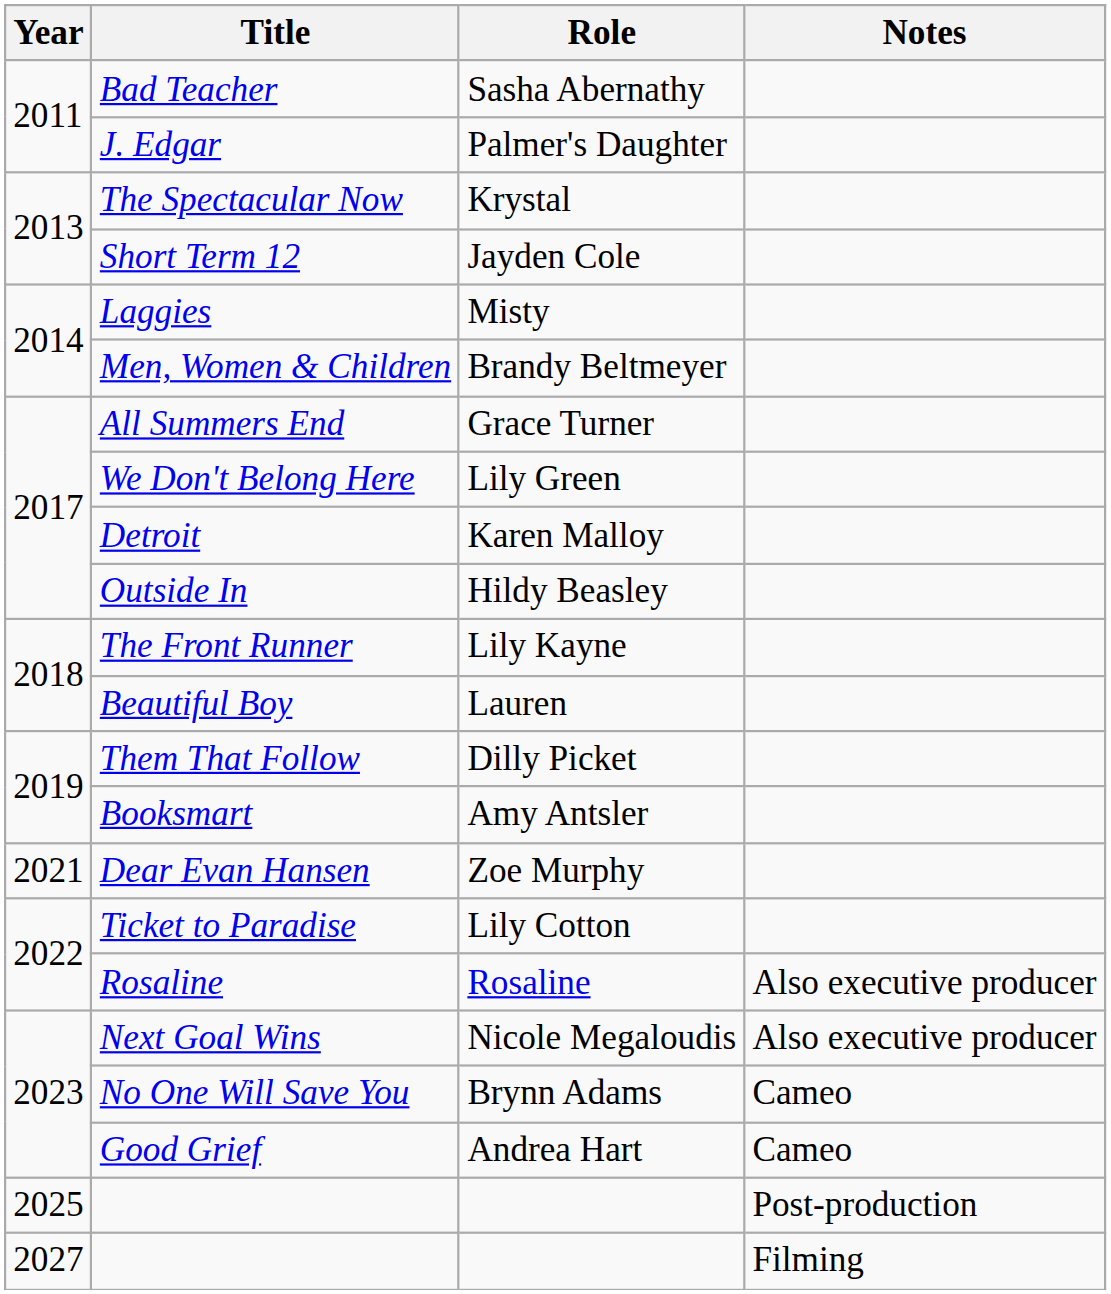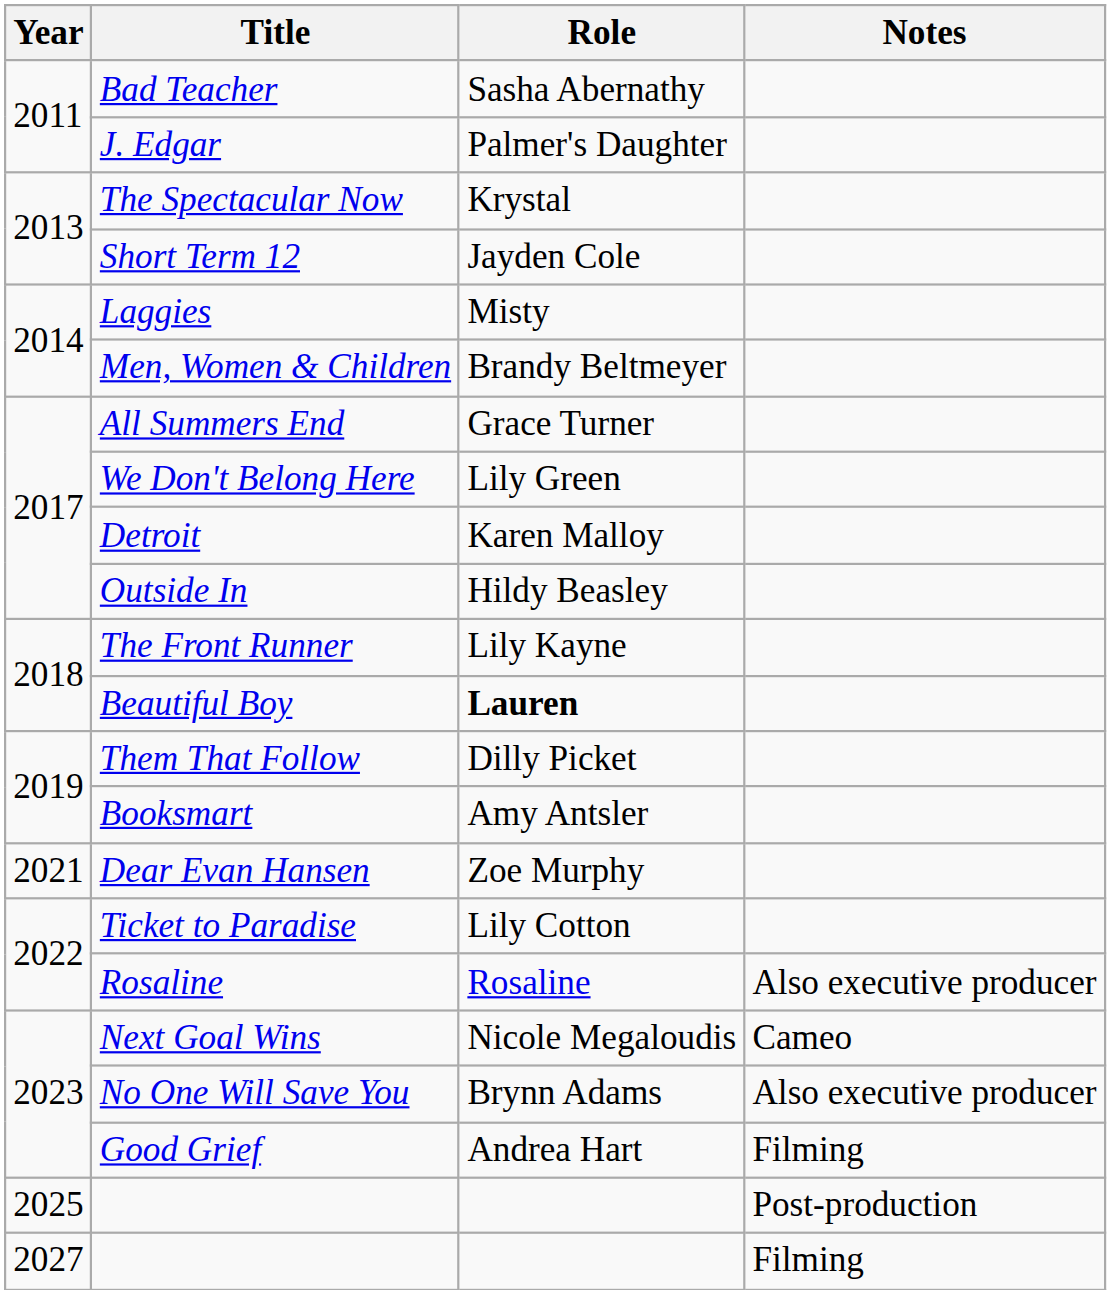Beautiful Boy | Role: normal -> bold
Next Goal Wins | Notes: Also executive producer -> Cameo
No One Will Save You | Notes: Cameo -> Also executive producer
Good Grief | Notes: Cameo -> Filming
